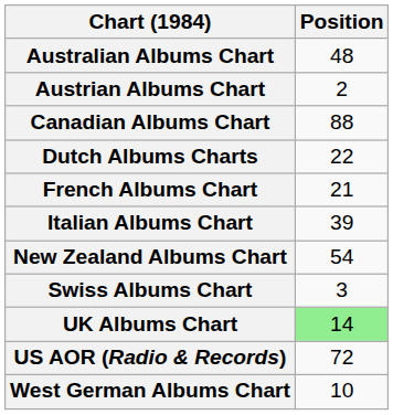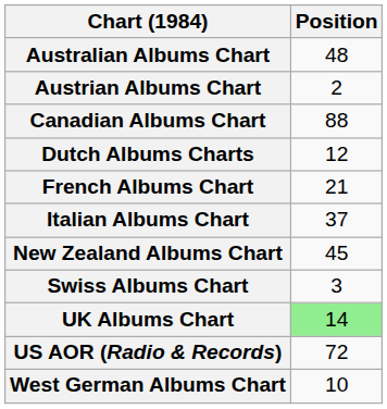Dutch Albums Charts | Position: 22 -> 12
Italian Albums Chart | Position: 39 -> 37
New Zealand Albums Chart | Position: 54 -> 45
